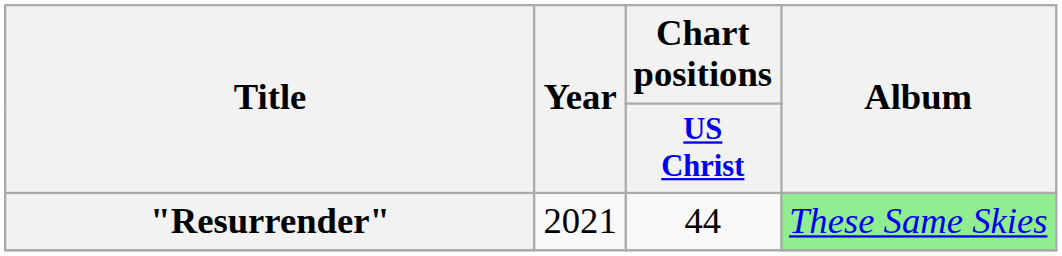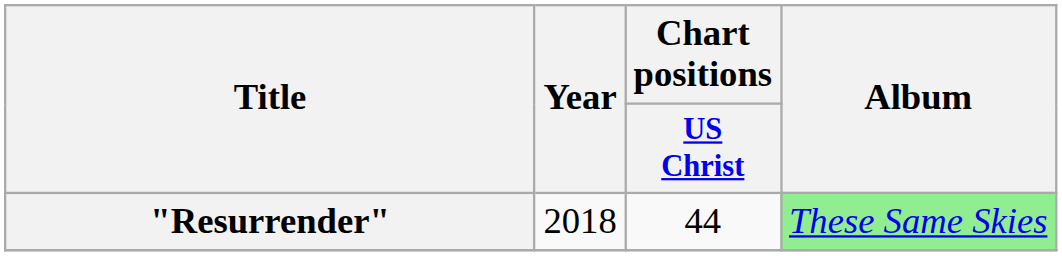"Resurrender" | Year: 2021 -> 2018
